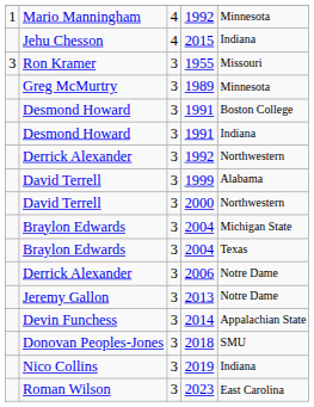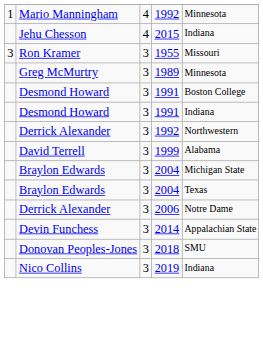- row: David Terrell | 3 | 2000 | Northwestern
- row: Jeremy Gallon | 3 | 2013 | Notre Dame
- row: Roman Wilson | 3 | 2023 | East Carolina
